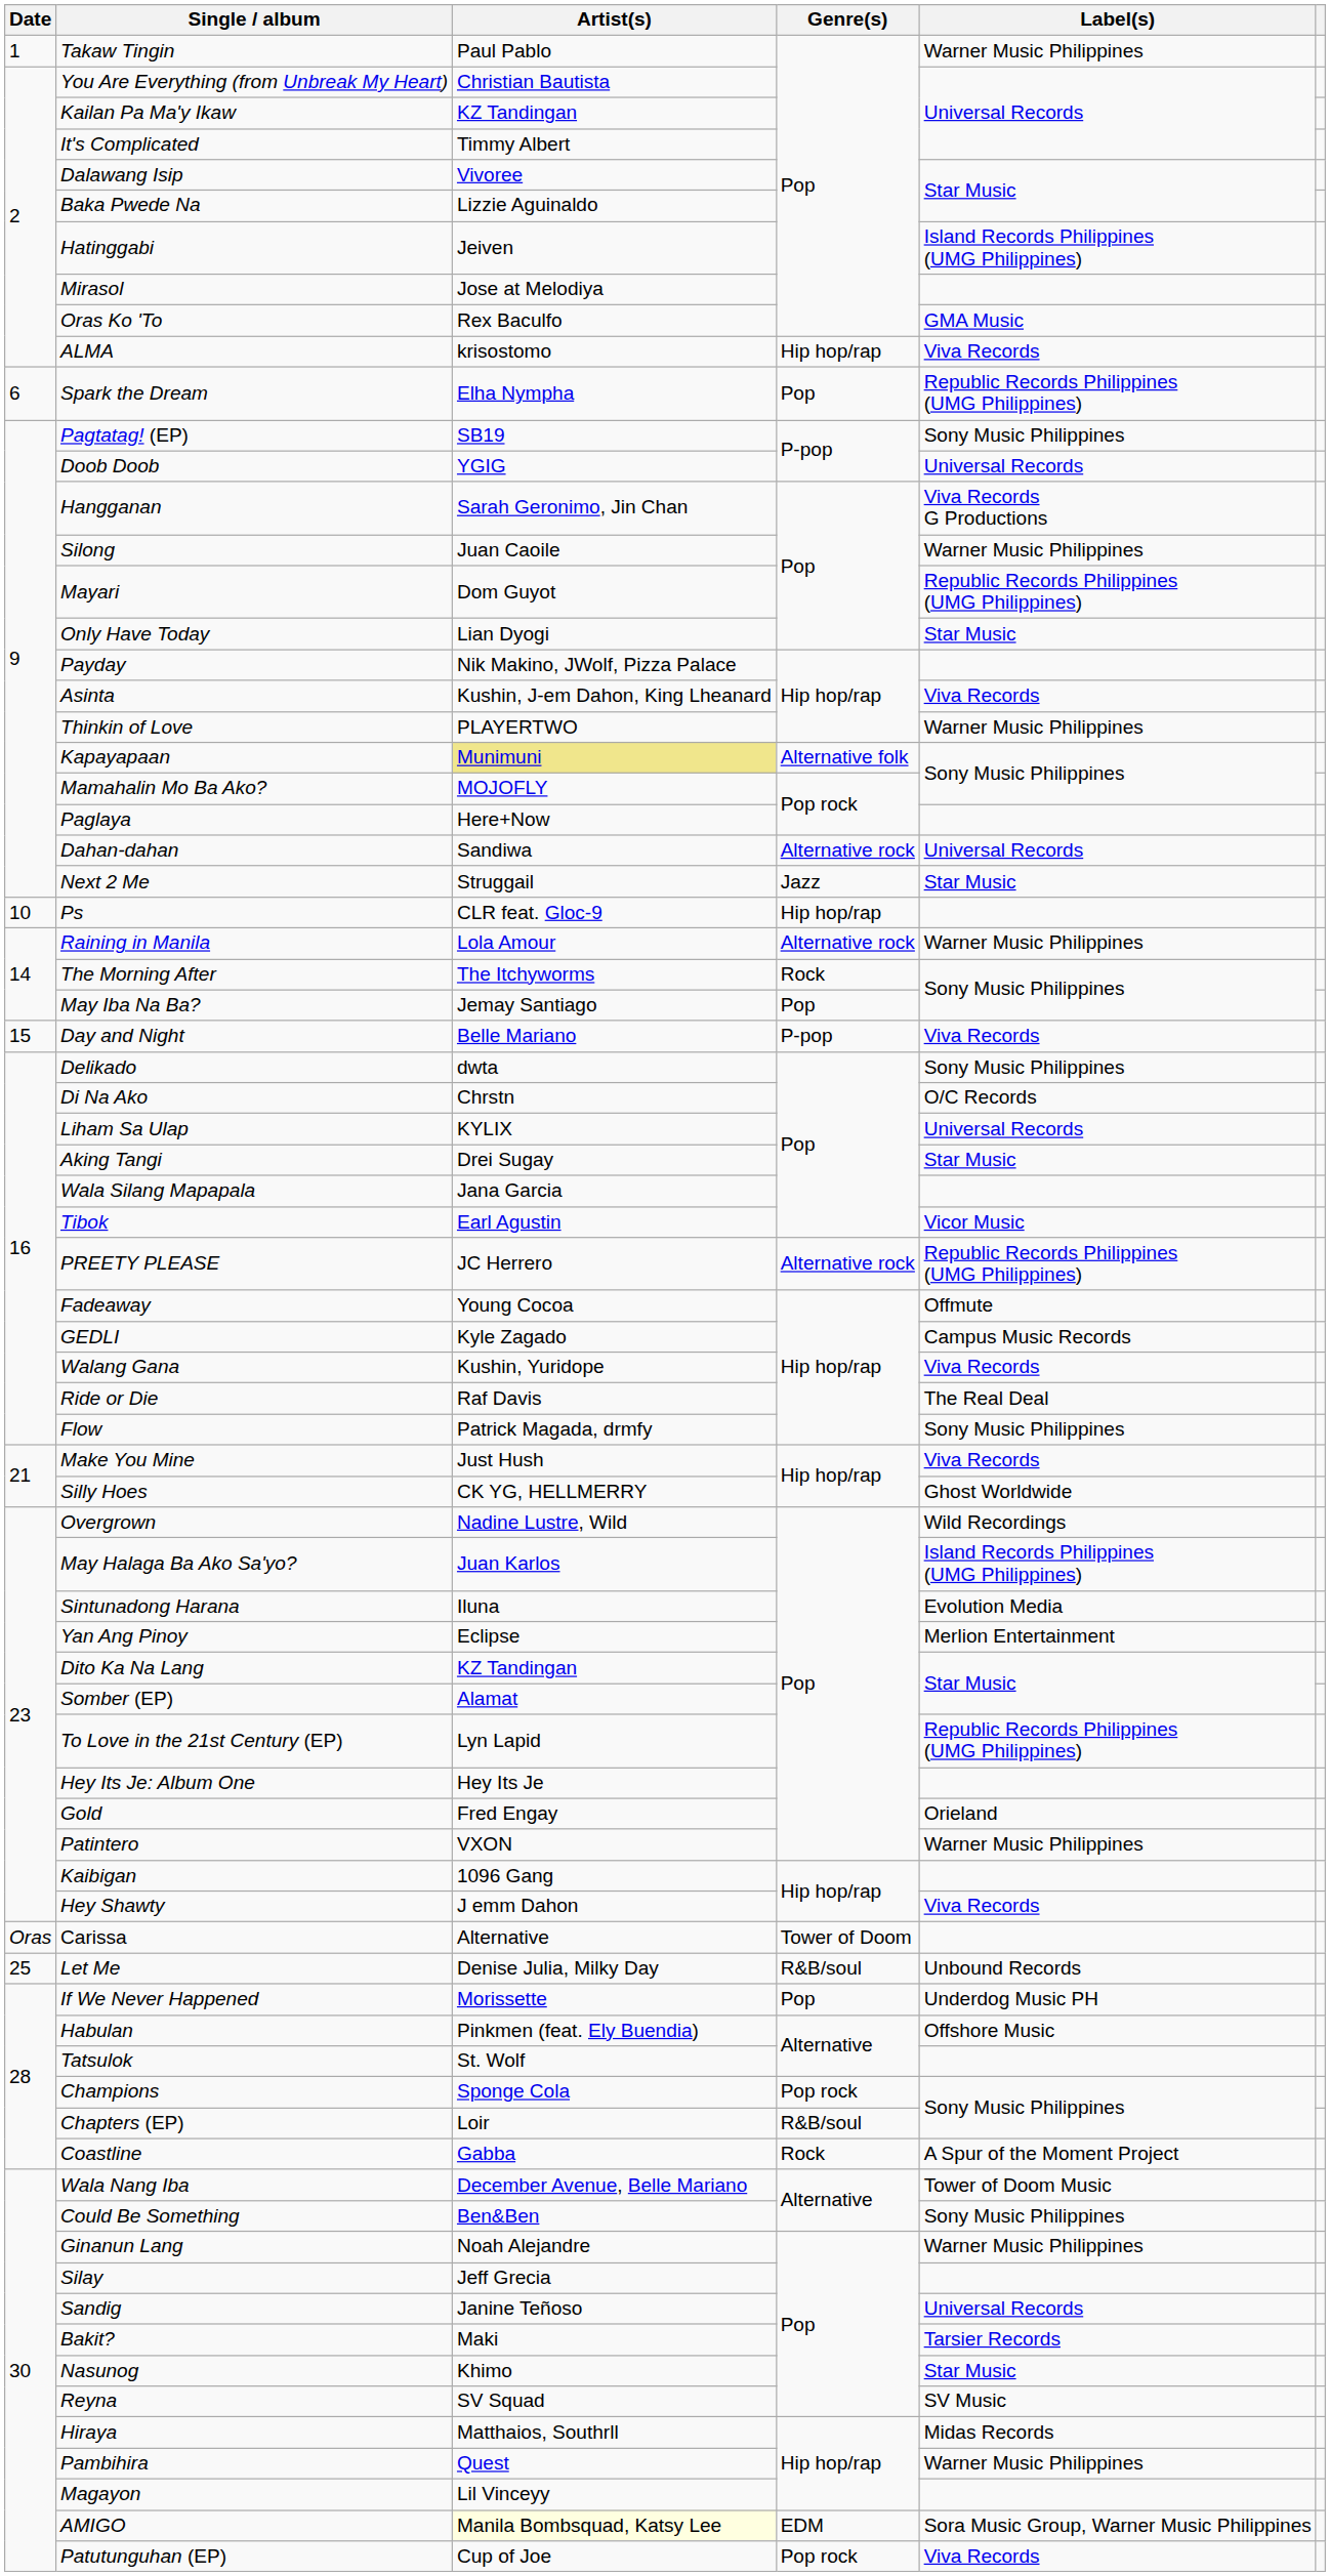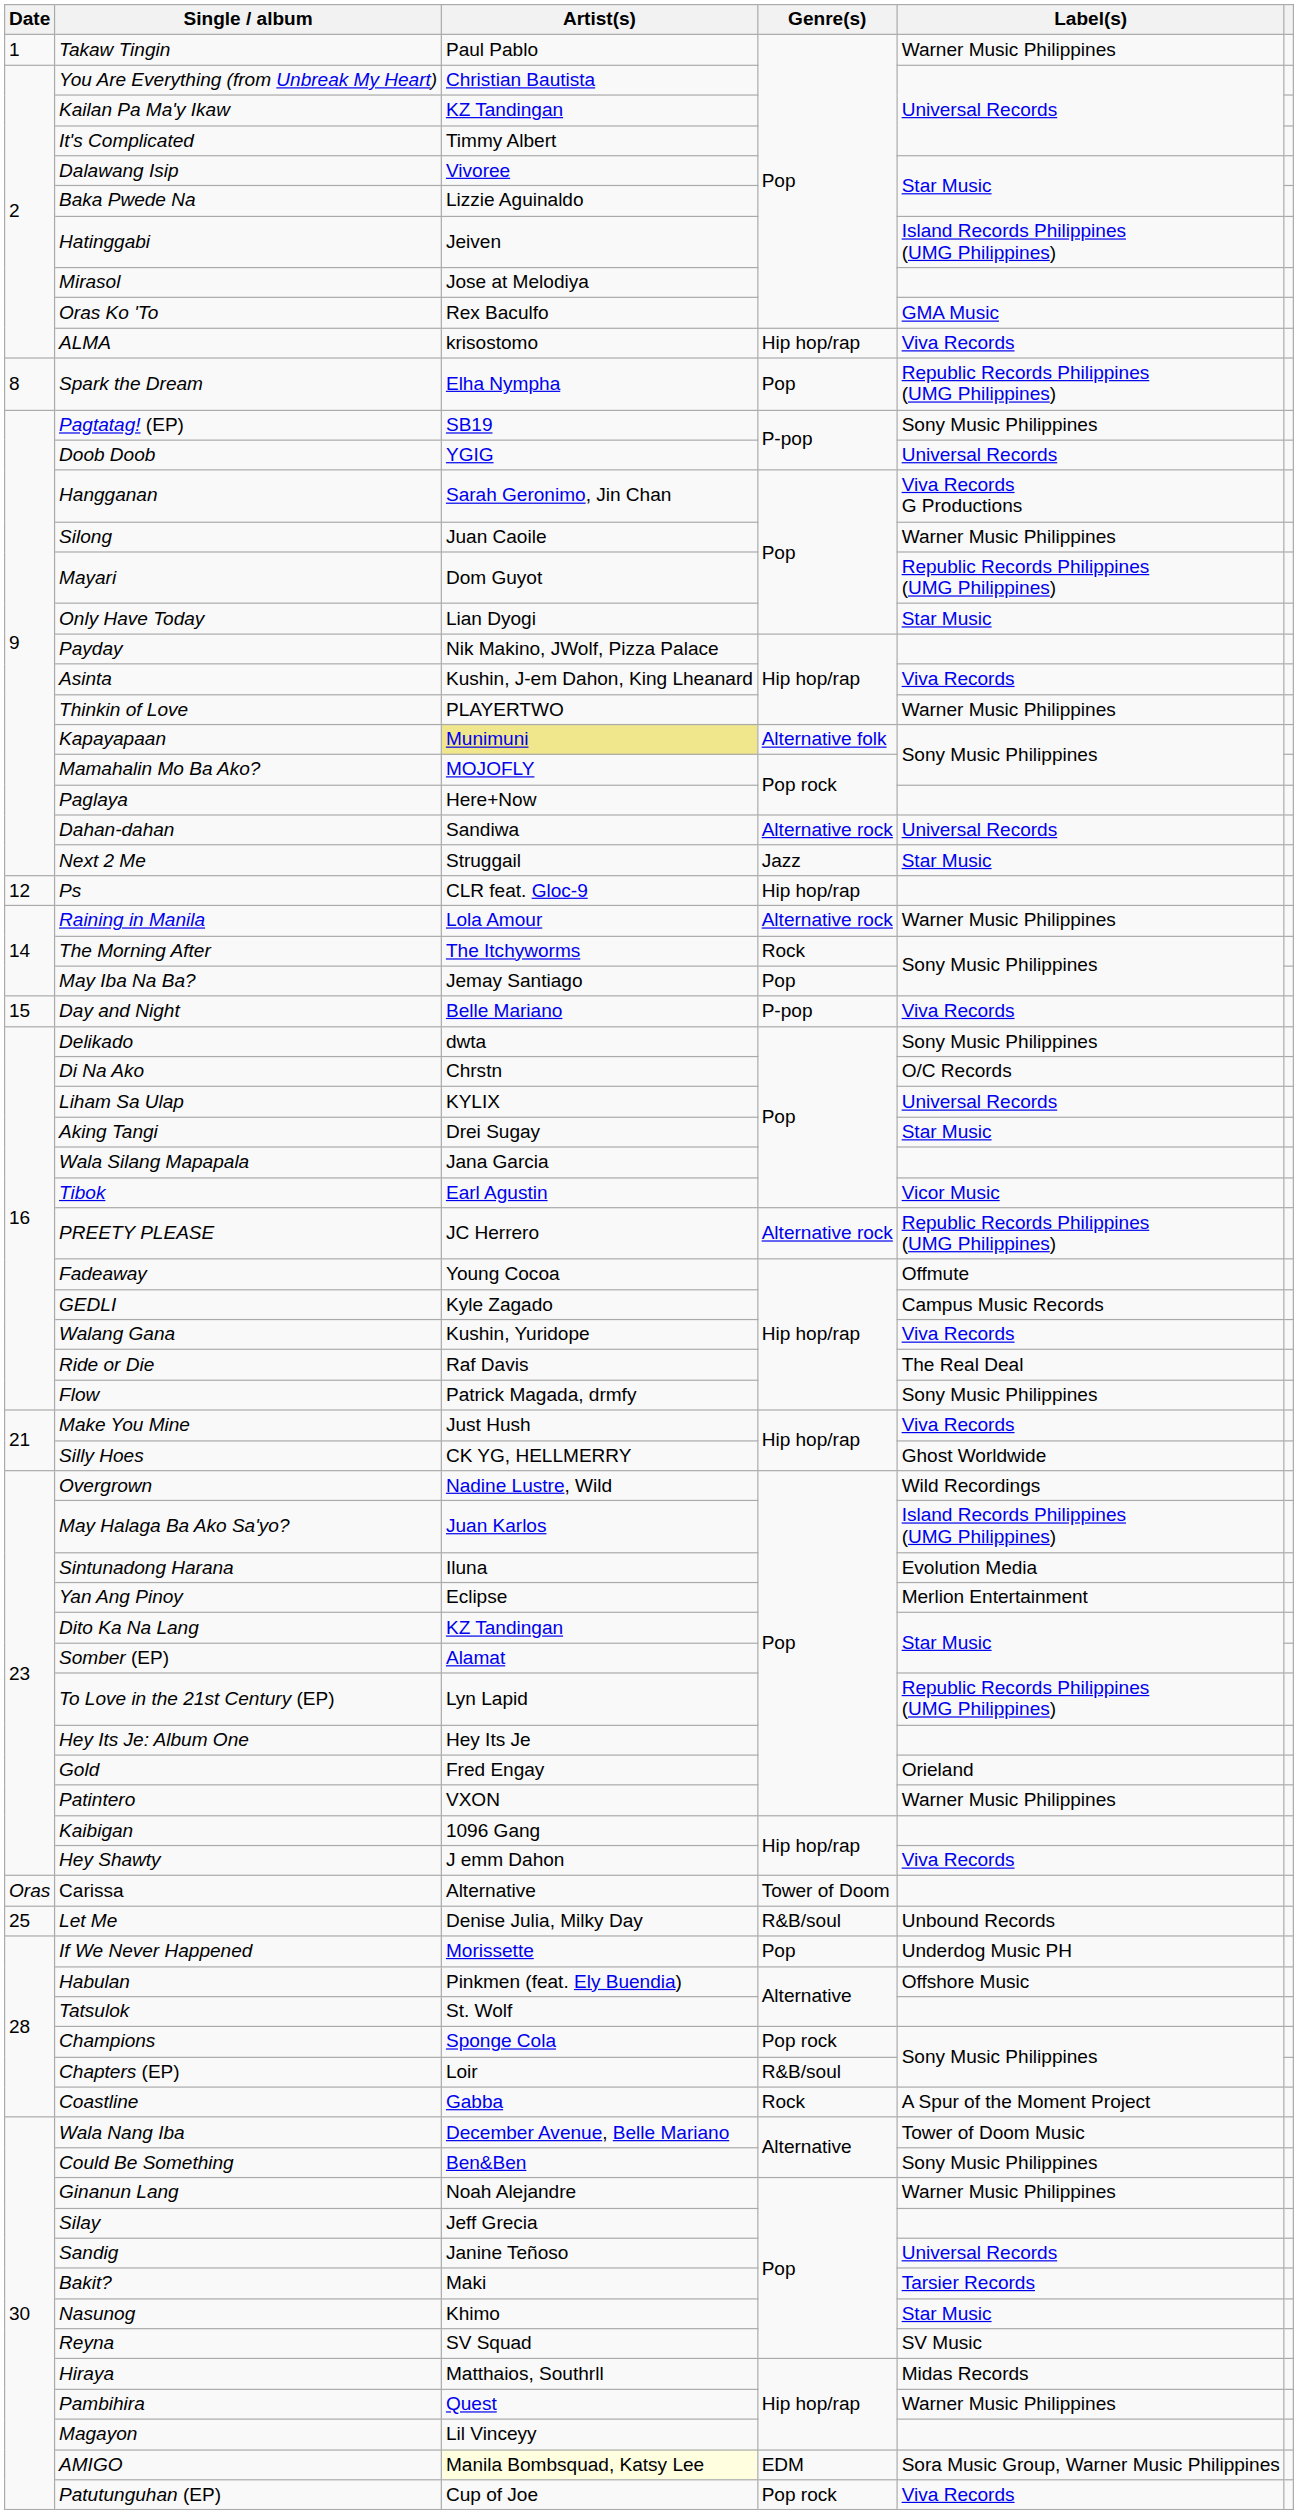Spark the Dream | Date: 6 -> 8
Ps | Date: 10 -> 12
